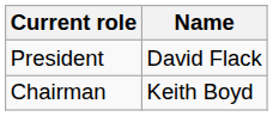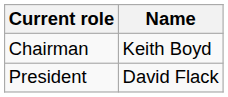rows swapped: President <-> Chairman
